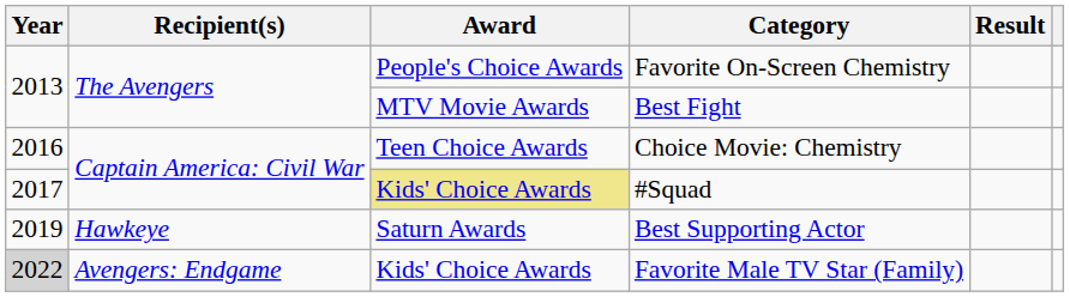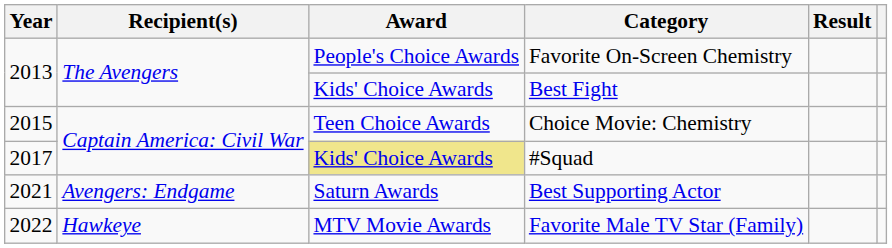Best Fight | Award: MTV Movie Awards -> Kids' Choice Awards
Choice Movie: Chemistry | Year: 2016 -> 2015
Best Supporting Actor | Year: 2019 -> 2021
Best Supporting Actor | Recipient(s): Hawkeye -> Avengers: Endgame
Favorite Male TV Star (Family) | Year: lightgrey background -> no background
Favorite Male TV Star (Family) | Recipient(s): Avengers: Endgame -> Hawkeye
Favorite Male TV Star (Family) | Award: Kids' Choice Awards -> MTV Movie Awards
